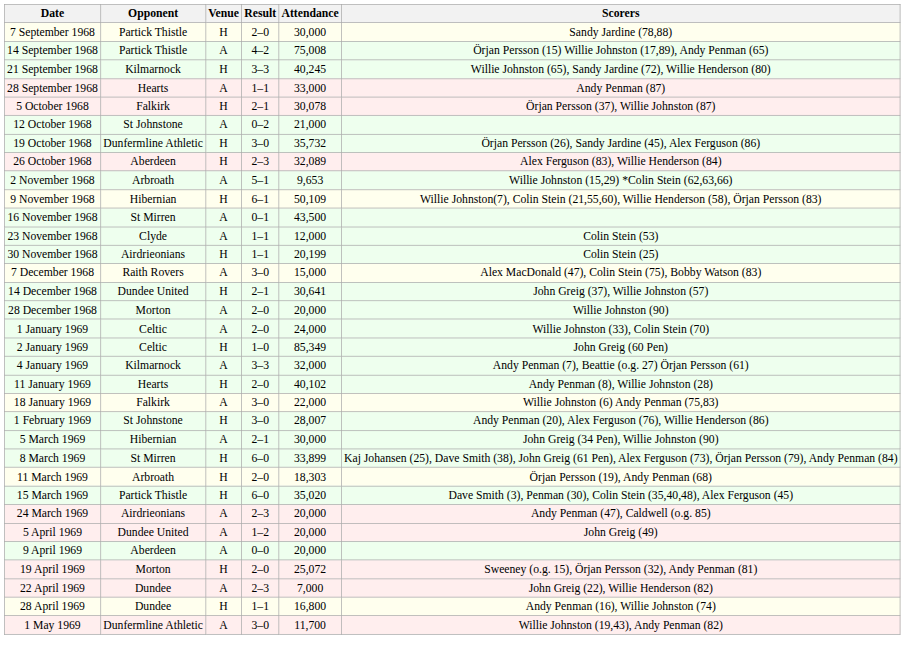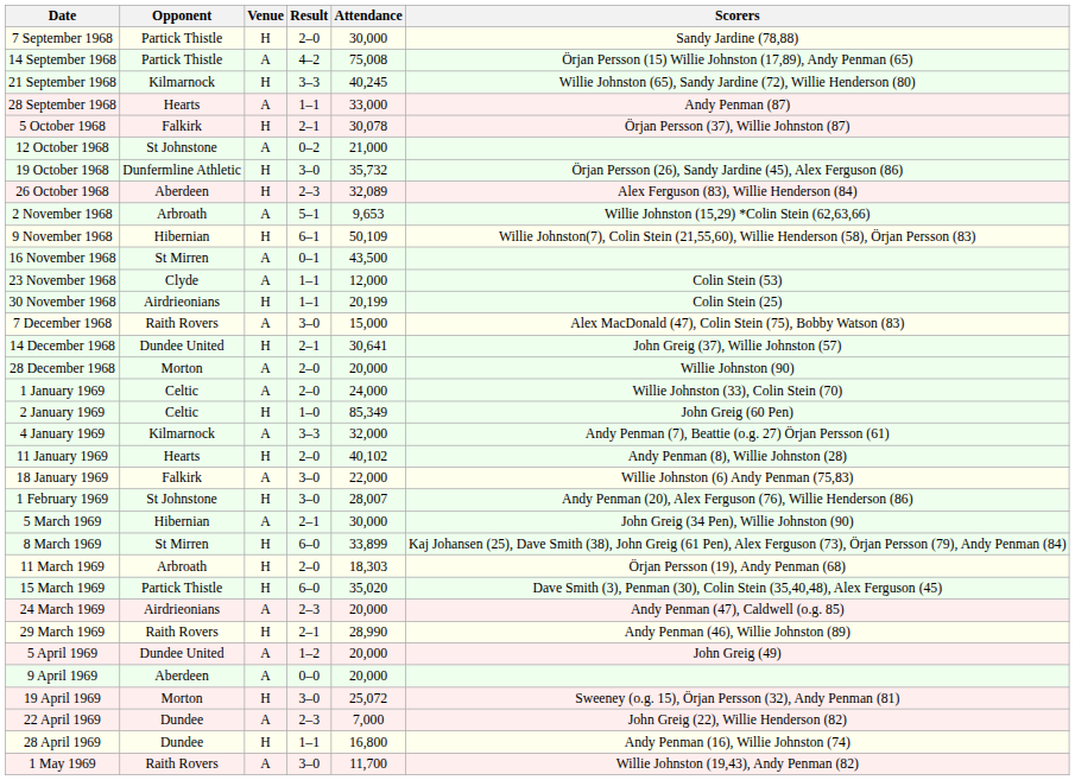+ row: 29 March 1969 | Raith Rovers | H | 2–1 | 28,990 | Andy Penman (46), Willie Johnston (89)
19 April 1969 | Result: 2–0 -> 3–0
1 May 1969 | Opponent: Dunfermline Athletic -> Raith Rovers
